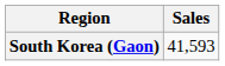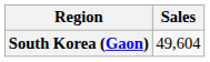South Korea (Gaon) | Sales: 41,593 -> 49,604
